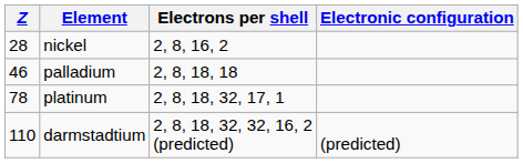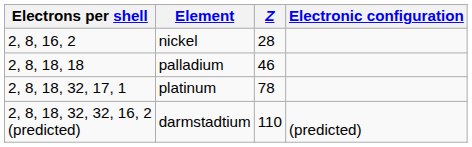columns swapped: Z <-> Electrons per shell
